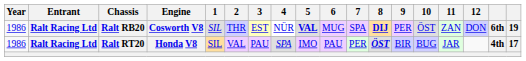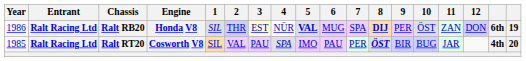Ralt RB20 | Engine: Cosworth V8 -> Honda V8
Ralt RT20 | Year: 1986 -> 1985
Ralt RT20 | Engine: Honda V8 -> Cosworth V8
Ralt RT20 | column 18: 17 -> 20
